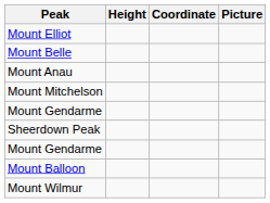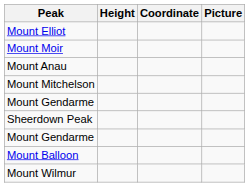- row: Mount Belle
+ row: Mount Moir
